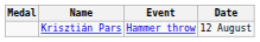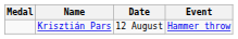columns swapped: Event <-> Date
